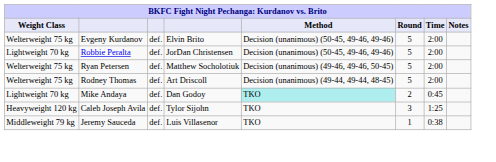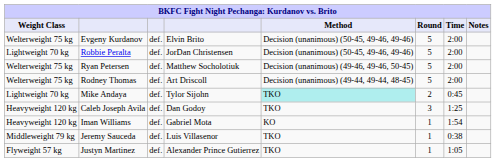Mike Andaya | column 4: Dan Godoy -> Tylor Sijohn
Caleb Joseph Avila | column 4: Tylor Sijohn -> Dan Godoy
+ row: Heavyweight 120 kg | Iman Williams | def. | Gabriel Mota | KO | 1 | 1:54
+ row: Flyweight 57 kg | Justyn Martinez | def. | Alexander Prince Gutierrez | TKO | 1 | 1:05
